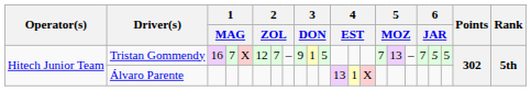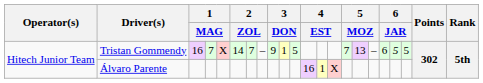Tristan Gommendy | column 6: 12 -> 14
Tristan Gommendy | column 18: 7 -> 6
Álvaro Parente | column 12: 13 -> 16
